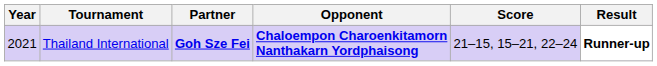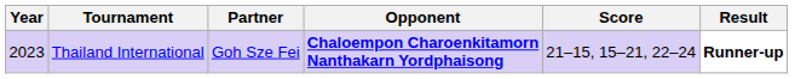Thailand International | Year: 2021 -> 2023
Thailand International | Partner: bold -> normal
